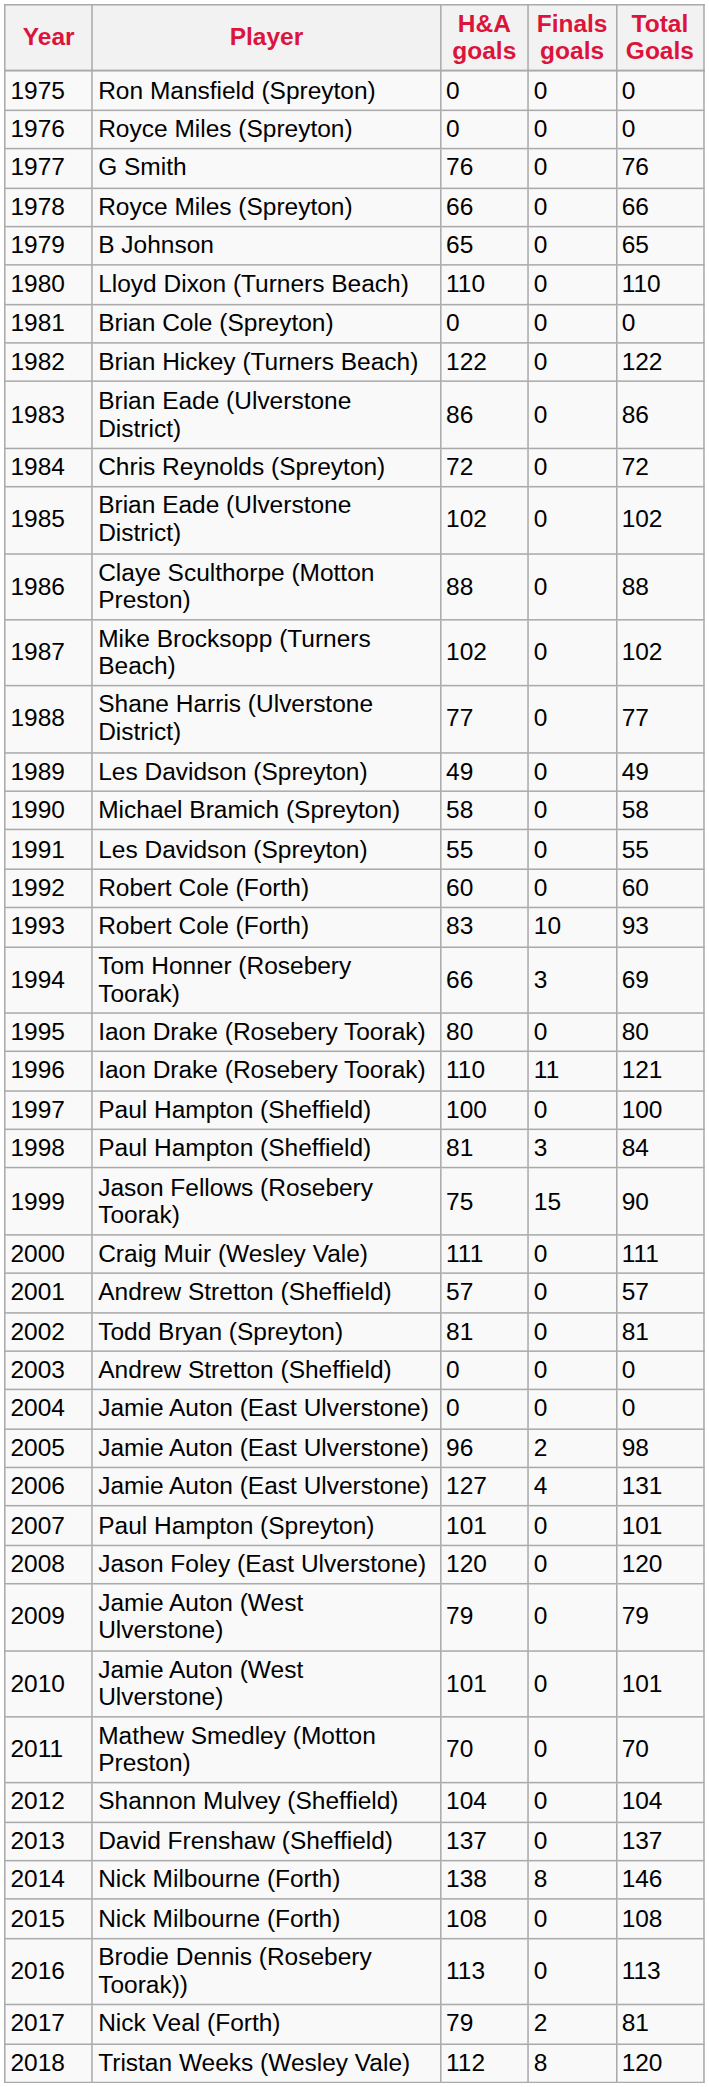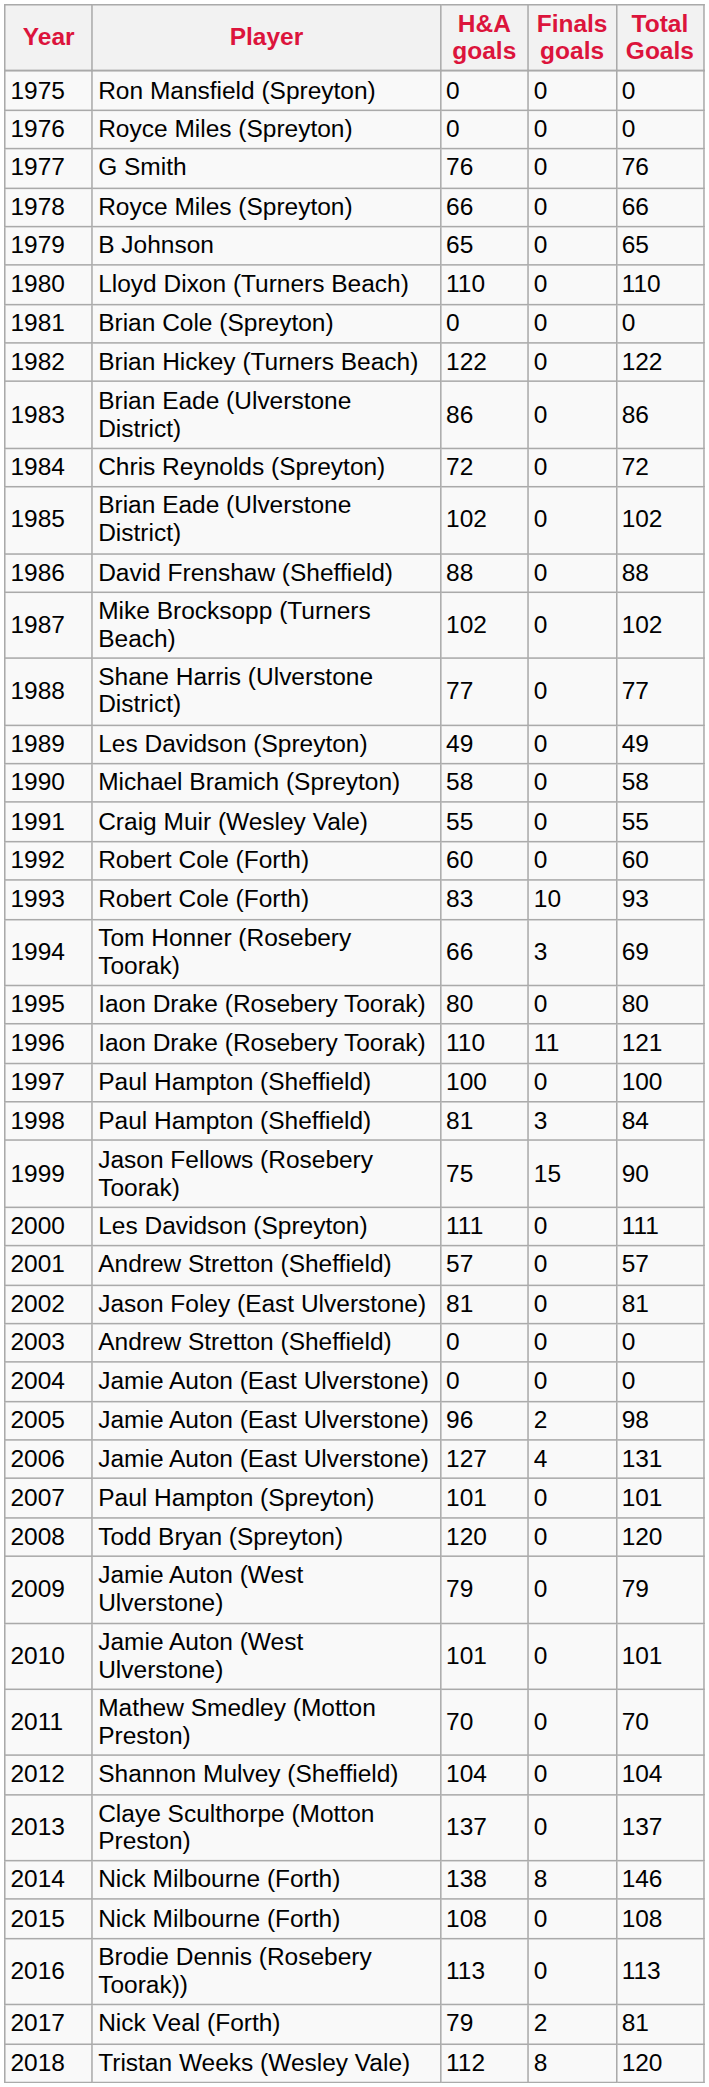1986 | Player: Claye Sculthorpe (Motton Preston) -> David Frenshaw (Sheffield)
1991 | Player: Les Davidson (Spreyton) -> Craig Muir (Wesley Vale)
2000 | Player: Craig Muir (Wesley Vale) -> Les Davidson (Spreyton)
2002 | Player: Todd Bryan (Spreyton) -> Jason Foley (East Ulverstone)
2008 | Player: Jason Foley (East Ulverstone) -> Todd Bryan (Spreyton)
2013 | Player: David Frenshaw (Sheffield) -> Claye Sculthorpe (Motton Preston)
